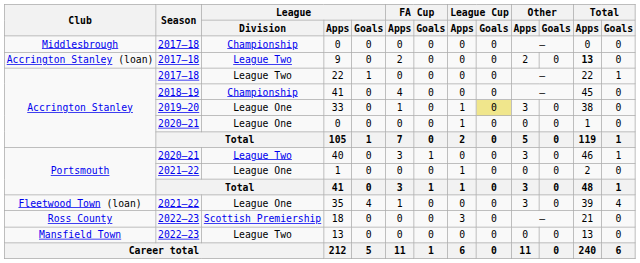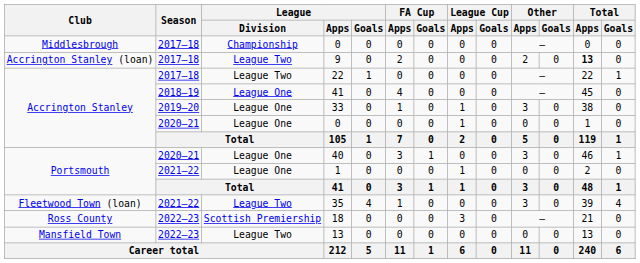Accrington Stanley / 41 | League / Division: Championship -> League One
33 | League Cup / Goals: khaki background -> no background
40 | League / Division: League Two -> League One
35 | League / Division: League One -> League Two
